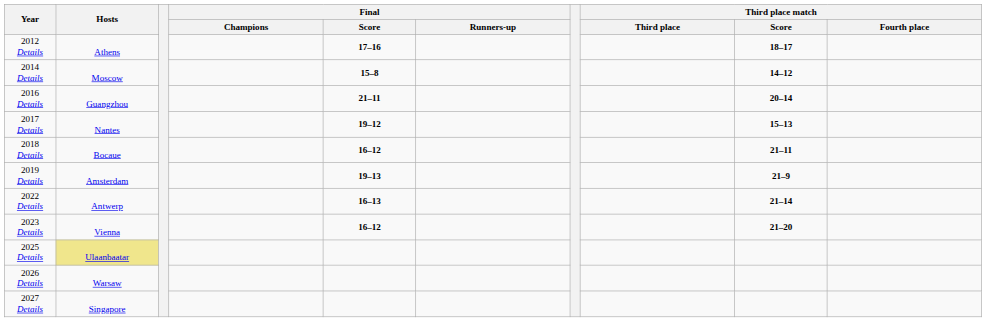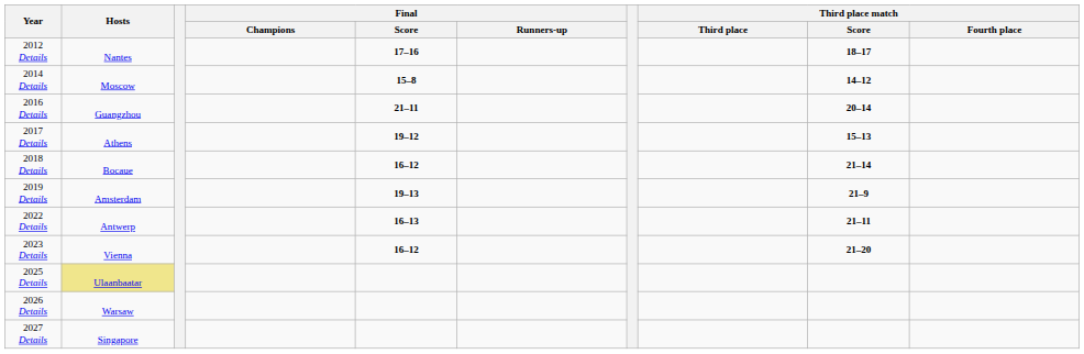2012 Details | Hosts: Athens -> Nantes
2017 Details | Hosts: Nantes -> Athens
2018 Details | Third place match / Score: 21–11 -> 21–14
2022 Details | Third place match / Score: 21–14 -> 21–11
